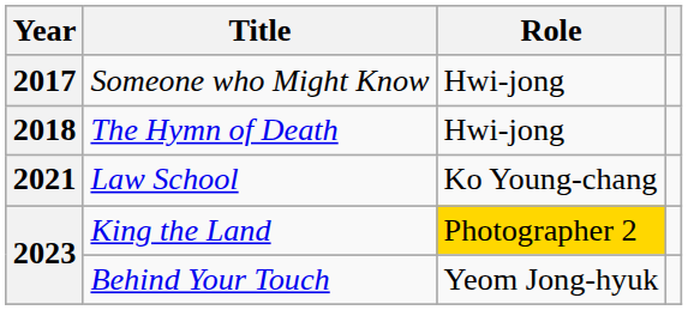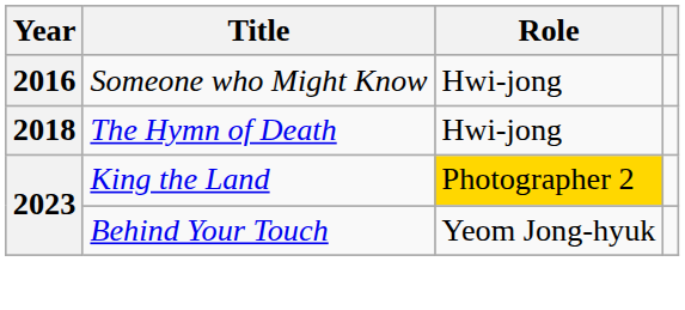Someone who Might Know | Year: 2017 -> 2016
- row: 2021 | Law School | Ko Young-chang
